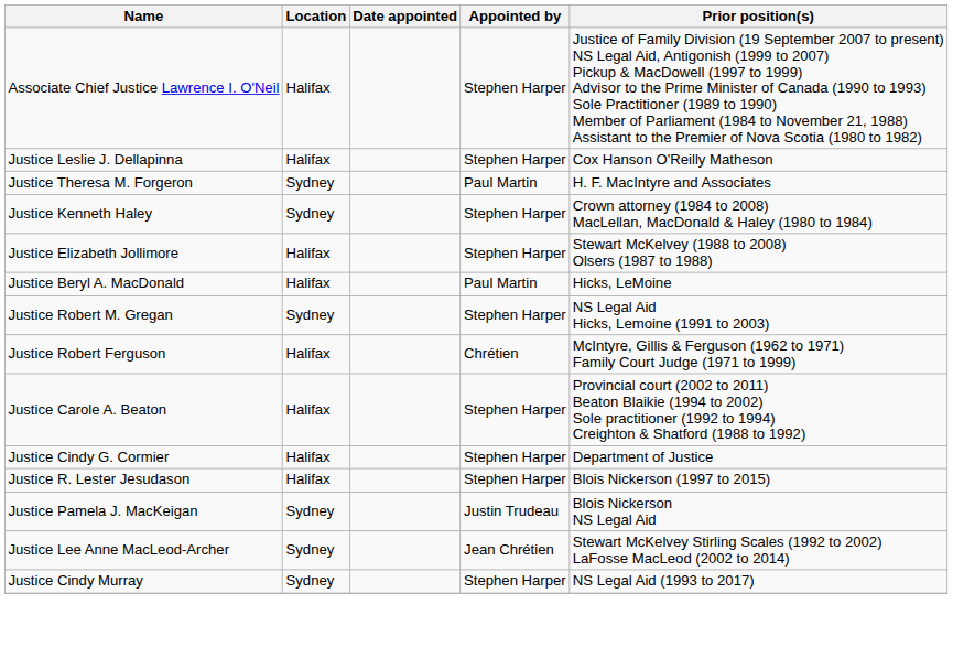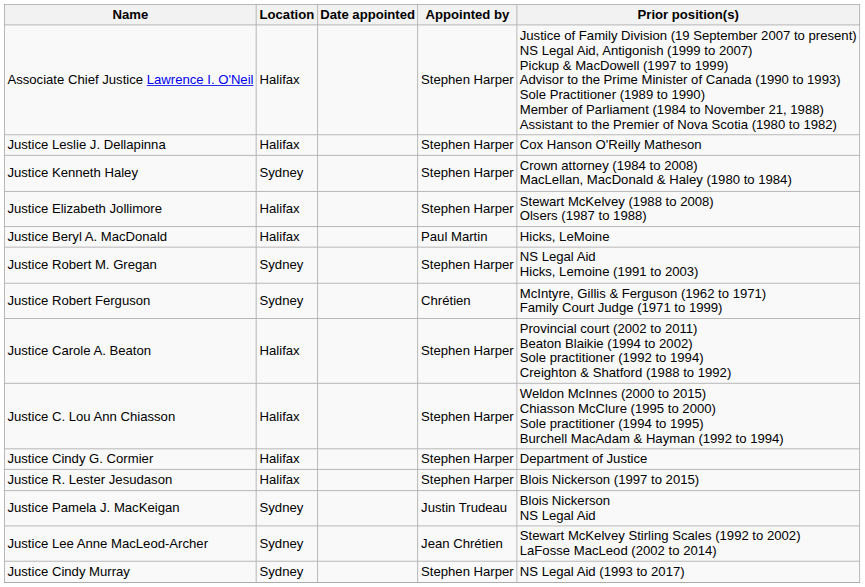- row: Justice Theresa M. Forgeron | Sydney | Paul Martin | H. F. MacIntyre and Associates
Justice Robert Ferguson | Location: Halifax -> Sydney
+ row: Justice C. Lou Ann Chiasson | Halifax | Stephen Harper | Weldon McInnes (2000 to 2015) Chiasson McClure (1995 to 2000) Sole practitioner (1994 to 1995) Burchell MacAdam & Hayman (1992 to 1994)
